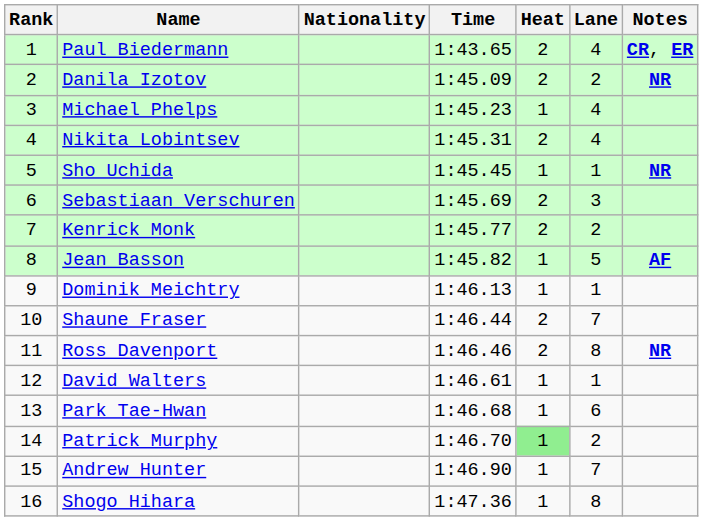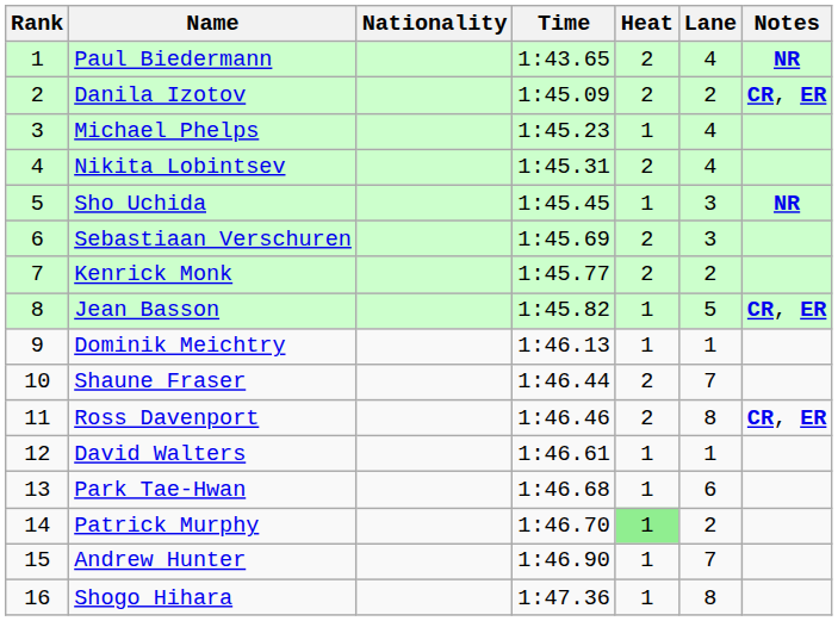Paul Biedermann | Notes: CR, ER -> NR
Danila Izotov | Notes: NR -> CR, ER
Sho Uchida | Lane: 1 -> 3
Jean Basson | Notes: AF -> CR, ER
Ross Davenport | Notes: NR -> CR, ER
